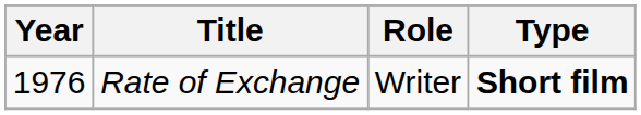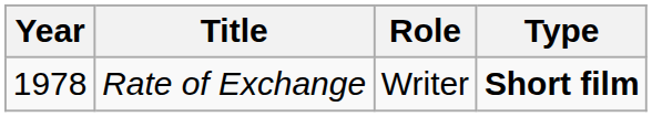Rate of Exchange | Year: 1976 -> 1978
